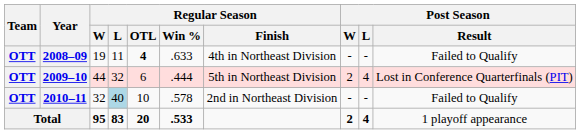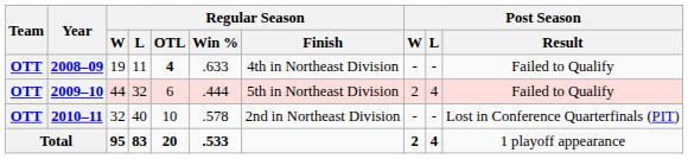2009–10 | Post Season / Result: Lost in Conference Quarterfinals (PIT) -> Failed to Qualify
2010–11 | Regular Season / L: lightblue background -> no background
2010–11 | Post Season / Result: Failed to Qualify -> Lost in Conference Quarterfinals (PIT)
